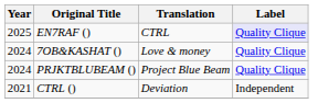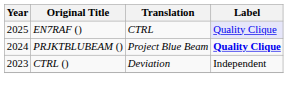- row: 2024 | 7OB&KASHAT () | Love & money | Quality Clique
PRJKTBLUBEAM () | Label: normal -> bold
CTRL () | Year: 2021 -> 2023
